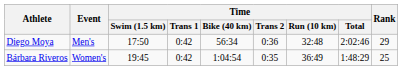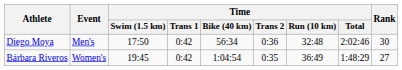Diego Moya | Rank: 29 -> 30
Bárbara Riveros | Rank: 25 -> 27
